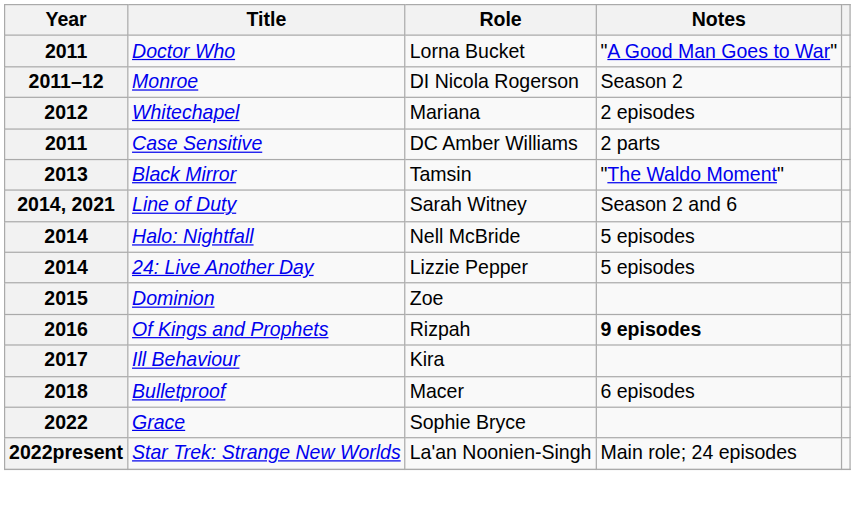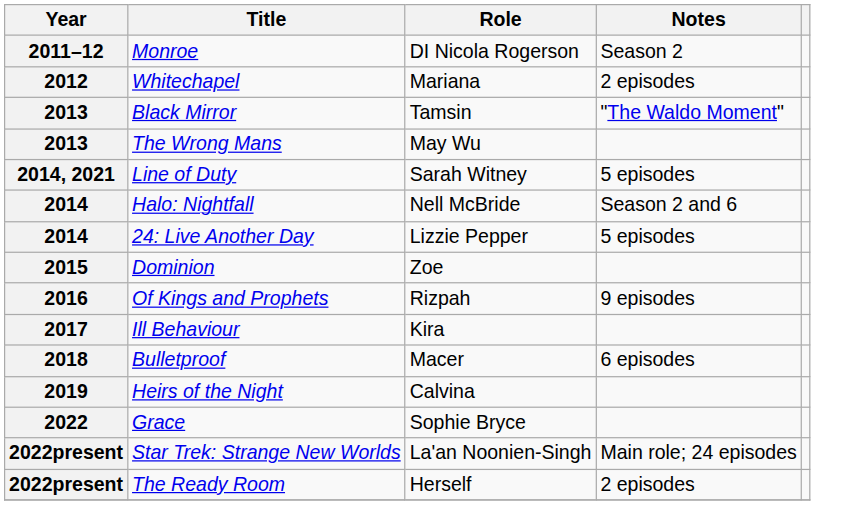- row: 2011 | Doctor Who | Lorna Bucket | "A Good Man Goes to War"
- row: 2011 | Case Sensitive | DC Amber Williams | 2 parts
+ row: 2013 | The Wrong Mans | May Wu
Line of Duty | Notes: Season 2 and 6 -> 5 episodes
Halo: Nightfall | Notes: 5 episodes -> Season 2 and 6
Of Kings and Prophets | Notes: bold -> normal
+ row: 2019 | Heirs of the Night | Calvina
+ row: 2022present | The Ready Room | Herself | 2 episodes
